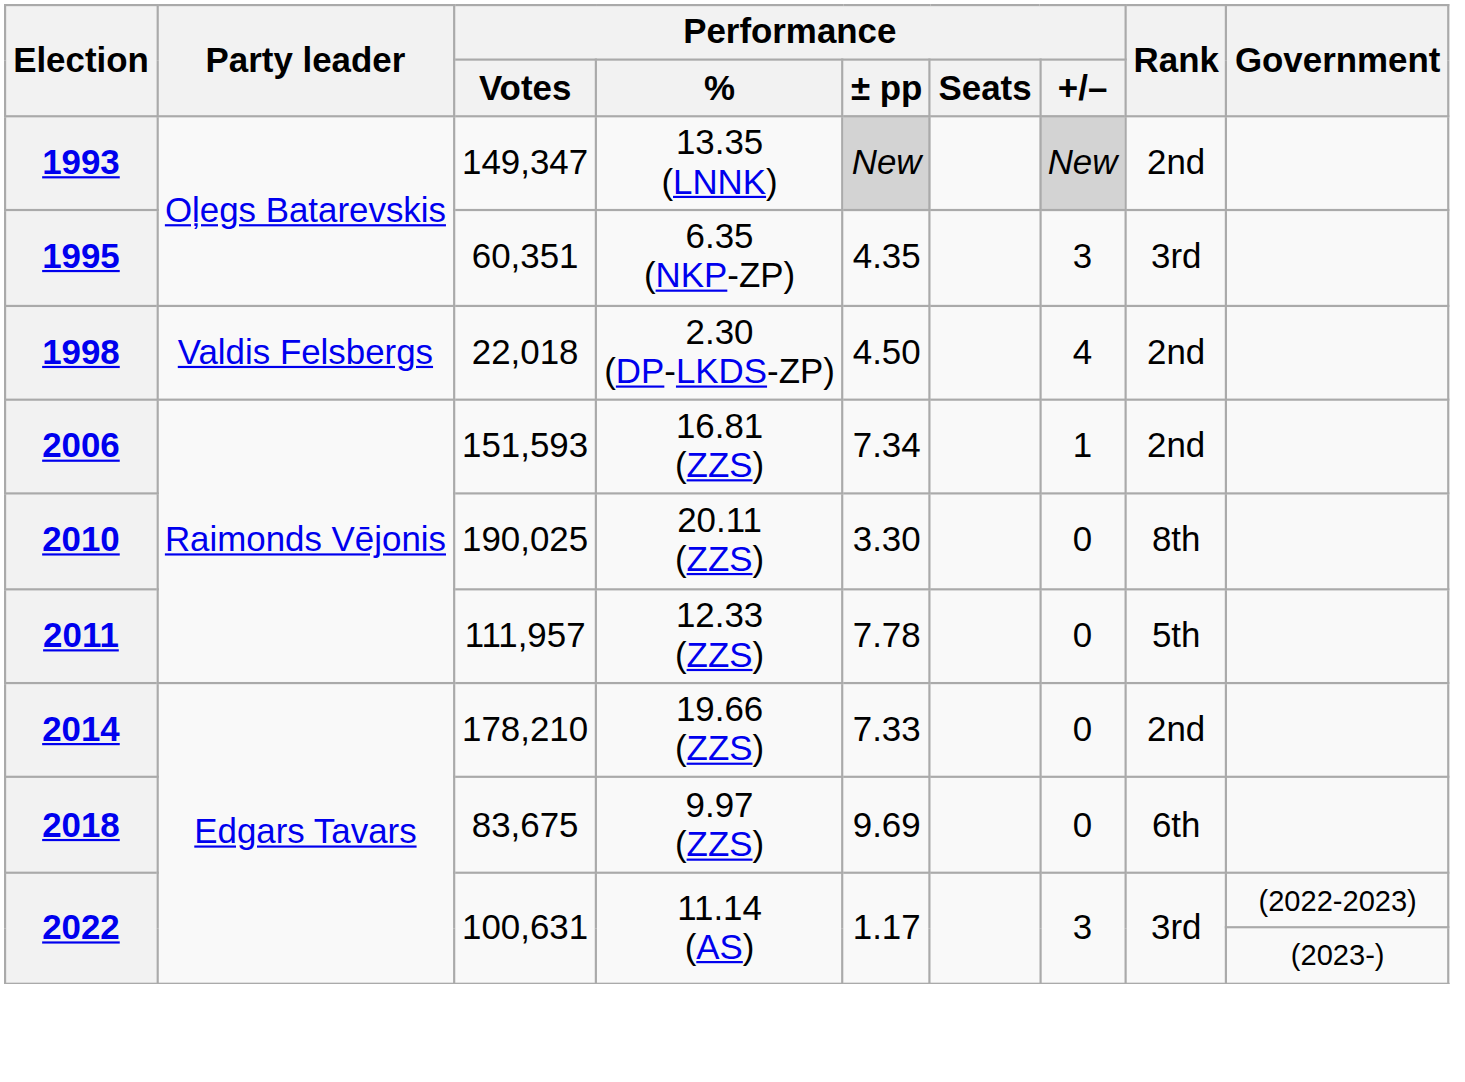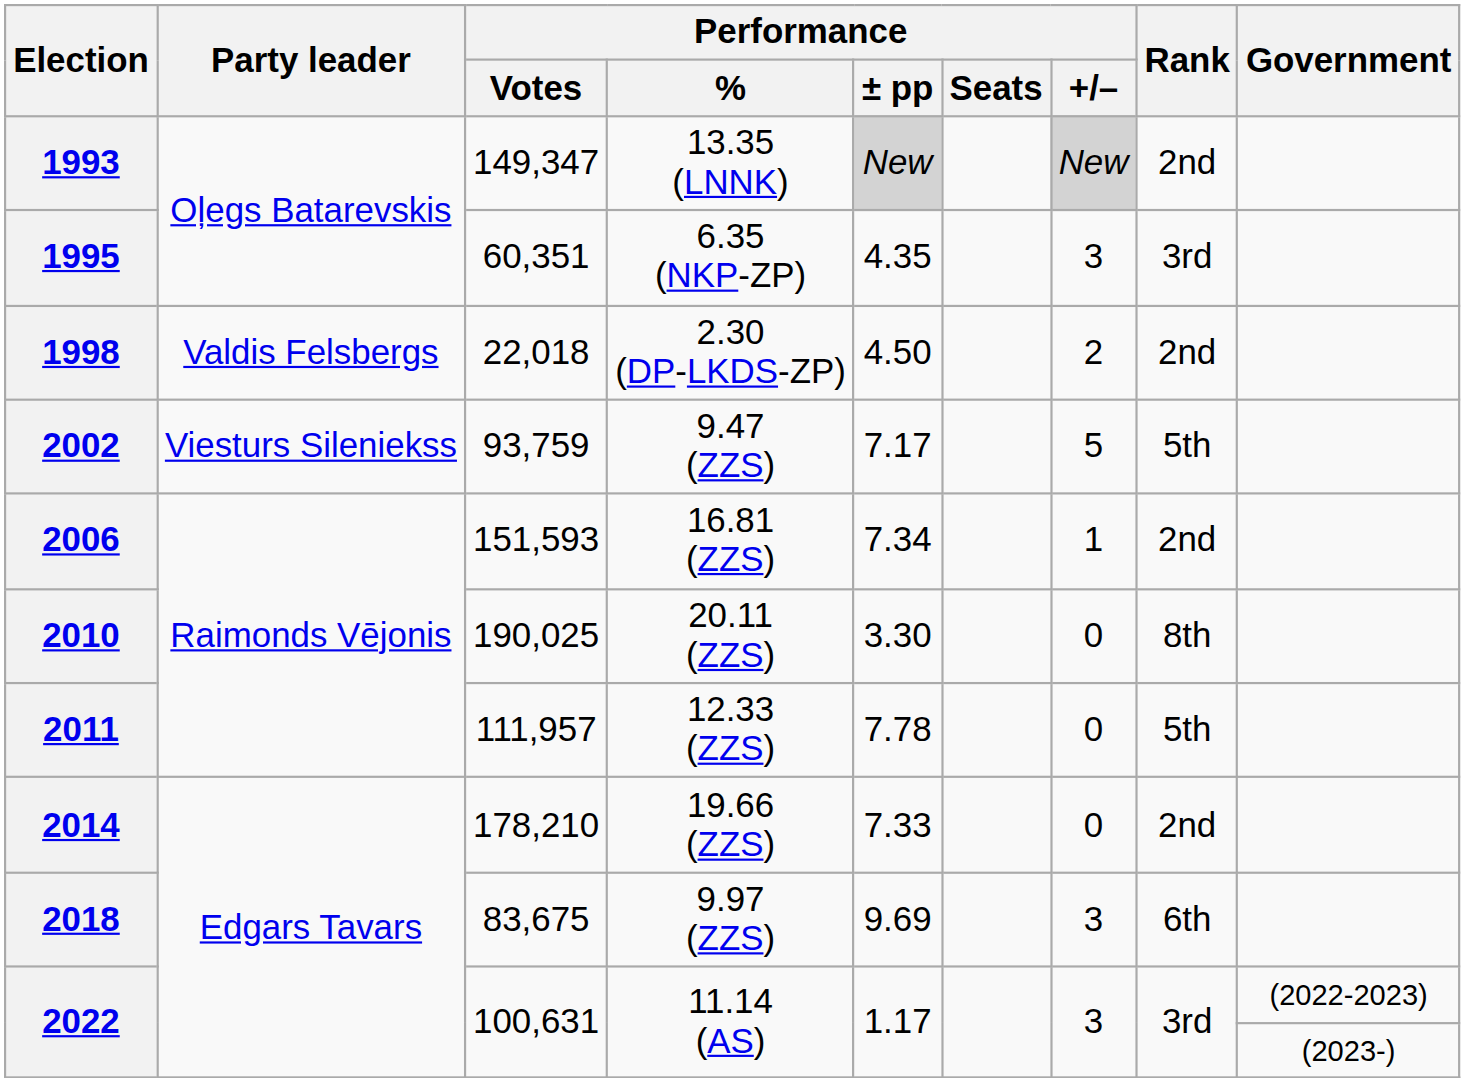1998 | Performance / +/–: 4 -> 2
+ row: 2002 | Viesturs Sileniekss | 93,759 | 9.47 (ZZS) | 7.17 | 5 | 5th
2018 | Performance / +/–: 0 -> 3
